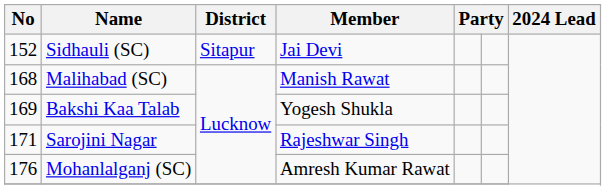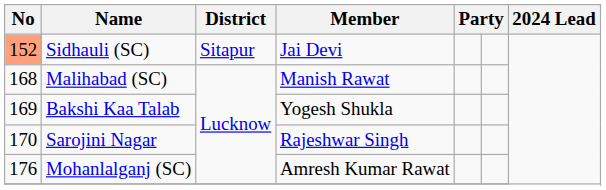Sidhauli (SC) | No: no background -> lightsalmon background
Sarojini Nagar | No: 171 -> 170
